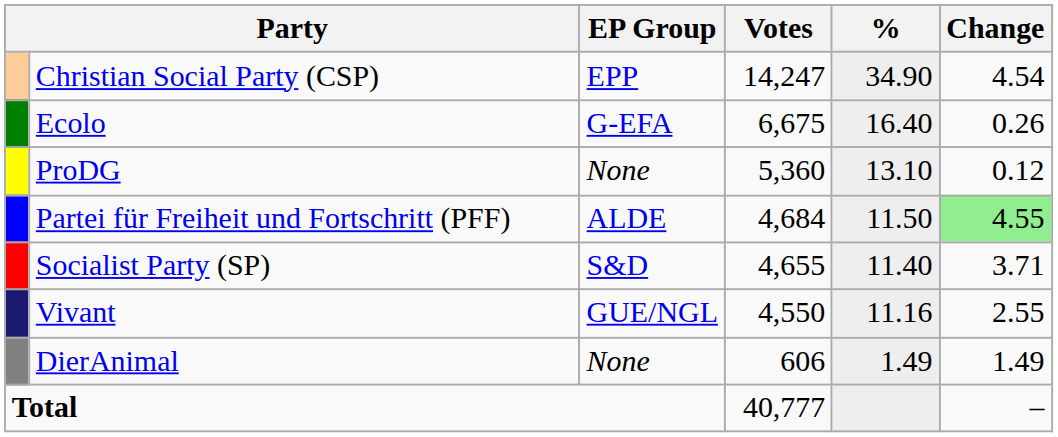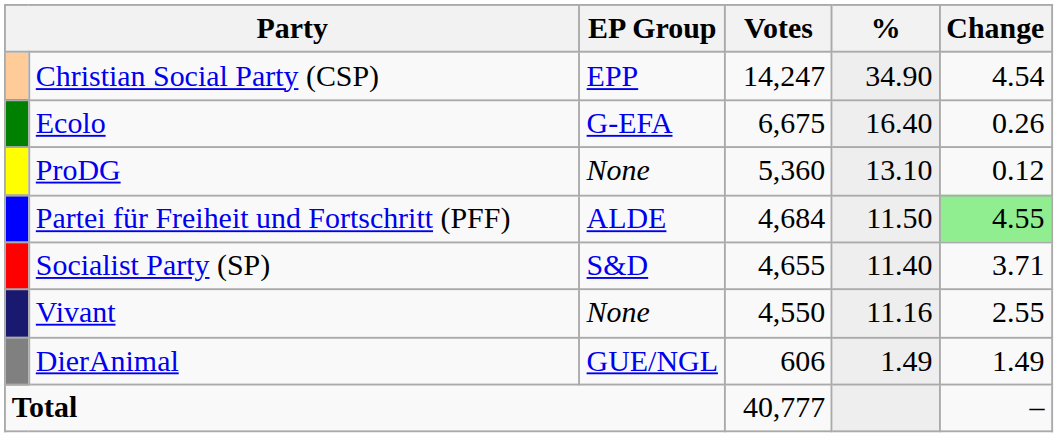Vivant | EP Group: GUE/NGL -> None
DierAnimal | EP Group: None -> GUE/NGL
